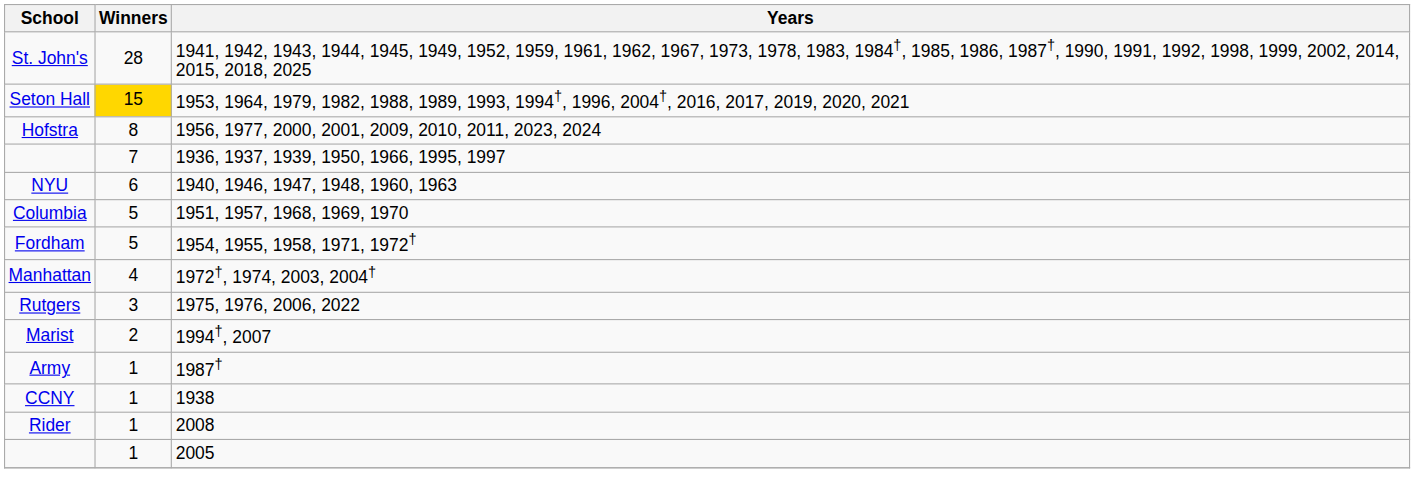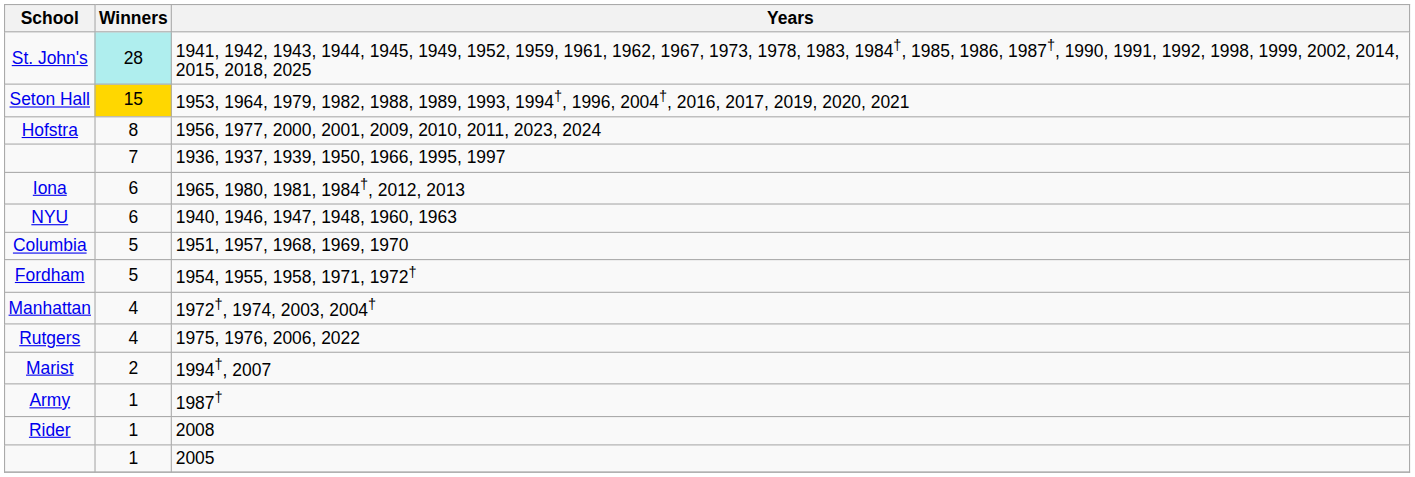St. John's | Winners: no background -> paleturquoise background
+ row: Iona | 6 | 1965, 1980, 1981, 1984†, 2012, 2013
Rutgers | Winners: 3 -> 4
- row: CCNY | 1 | 1938
